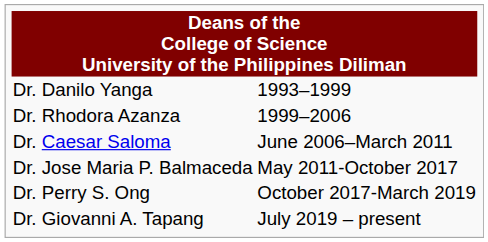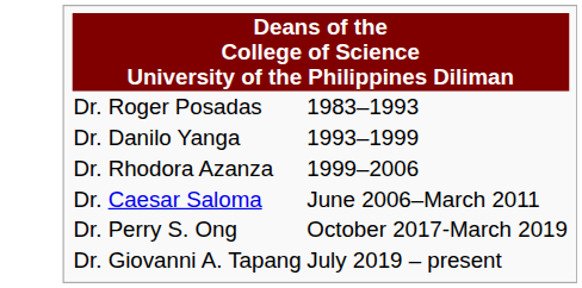+ row: Dr. Roger Posadas | 1983–1993
- row: Dr. Jose Maria P. Balmaceda | May 2011-October 2017
